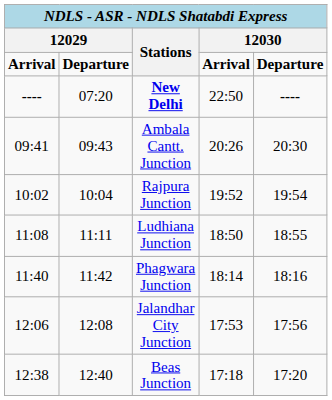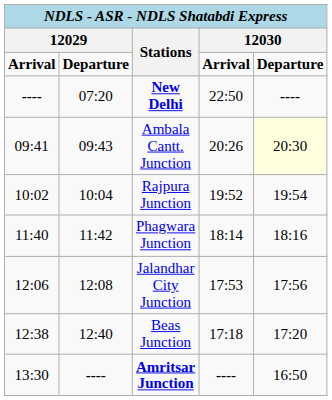Ambala Cantt. Junction | column 5: no background -> lightyellow background
- row: 11:08 | 11:11 | Ludhiana Junction | 18:50 | 18:55
+ row: 13:30 | ---- | Amritsar Junction | ---- | 16:50
